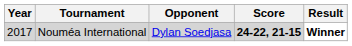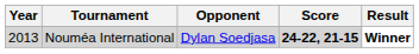Nouméa International | Year: 2017 -> 2013
